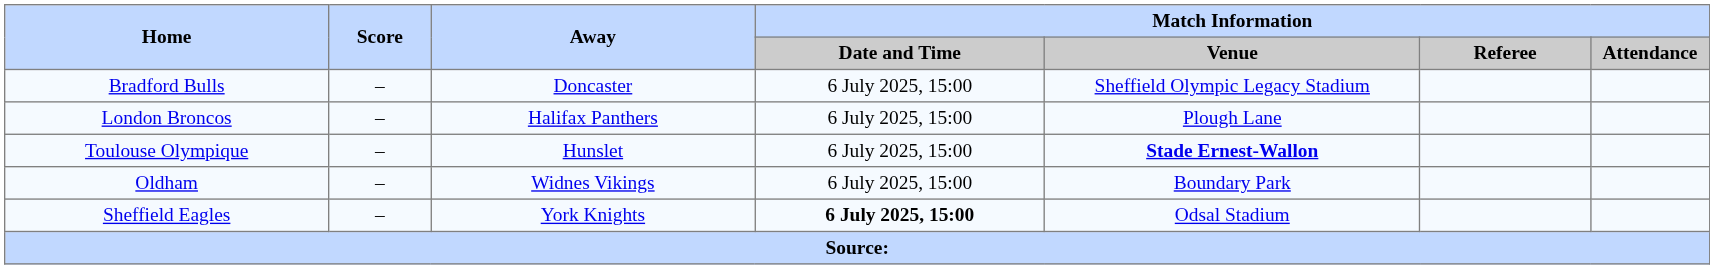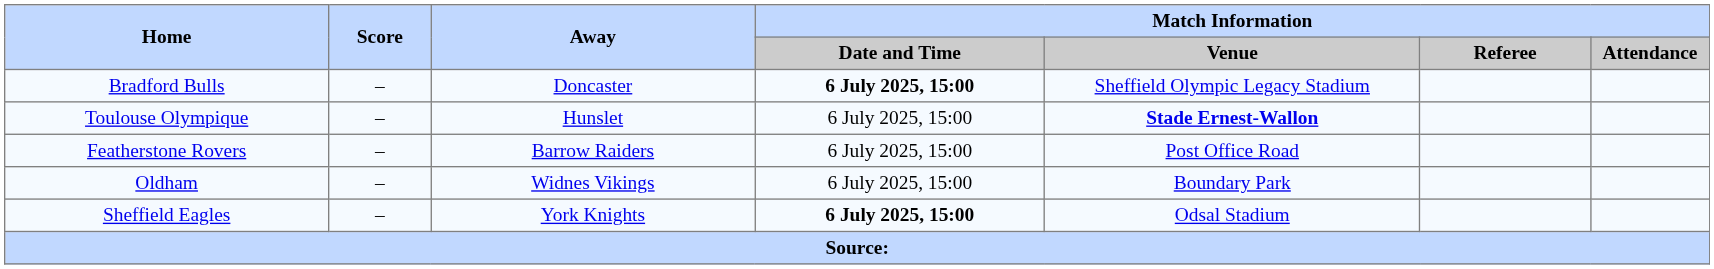Bradford Bulls | Match Information / Date and Time: normal -> bold
- row: London Broncos | – | Halifax Panthers | 6 July 2025, 15:00 | Plough Lane
+ row: Featherstone Rovers | – | Barrow Raiders | 6 July 2025, 15:00 | Post Office Road
